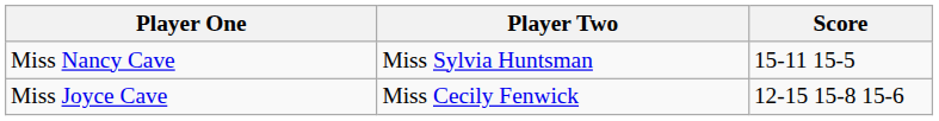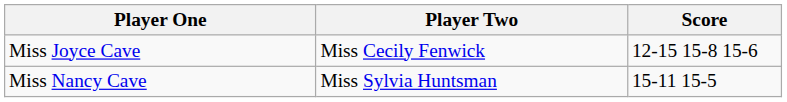rows swapped: Miss Nancy Cave <-> Miss Joyce Cave
